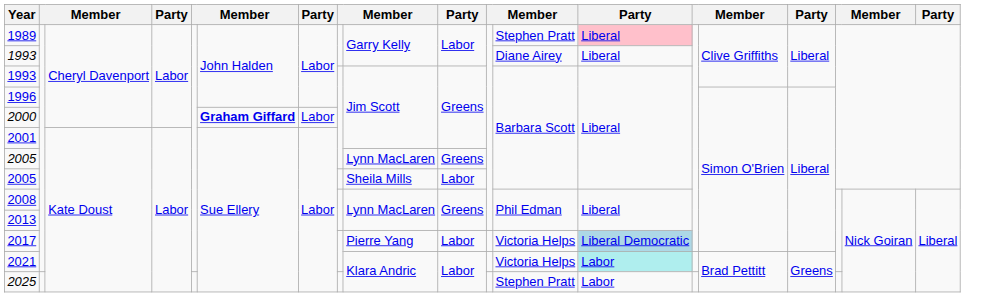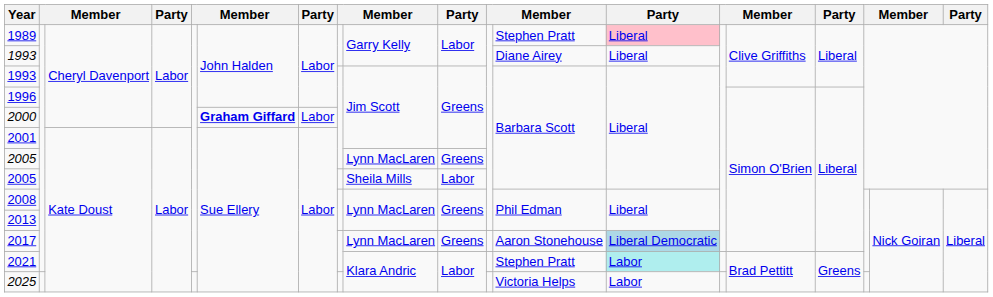2017 | column 9: Pierre Yang -> Lynn MacLaren
2017 | column 10: Labor -> Greens
2017 | column 12: Victoria Helps -> Aaron Stonehouse
2021 | column 12: Victoria Helps -> Stephen Pratt
2025 | column 12: Stephen Pratt -> Victoria Helps
